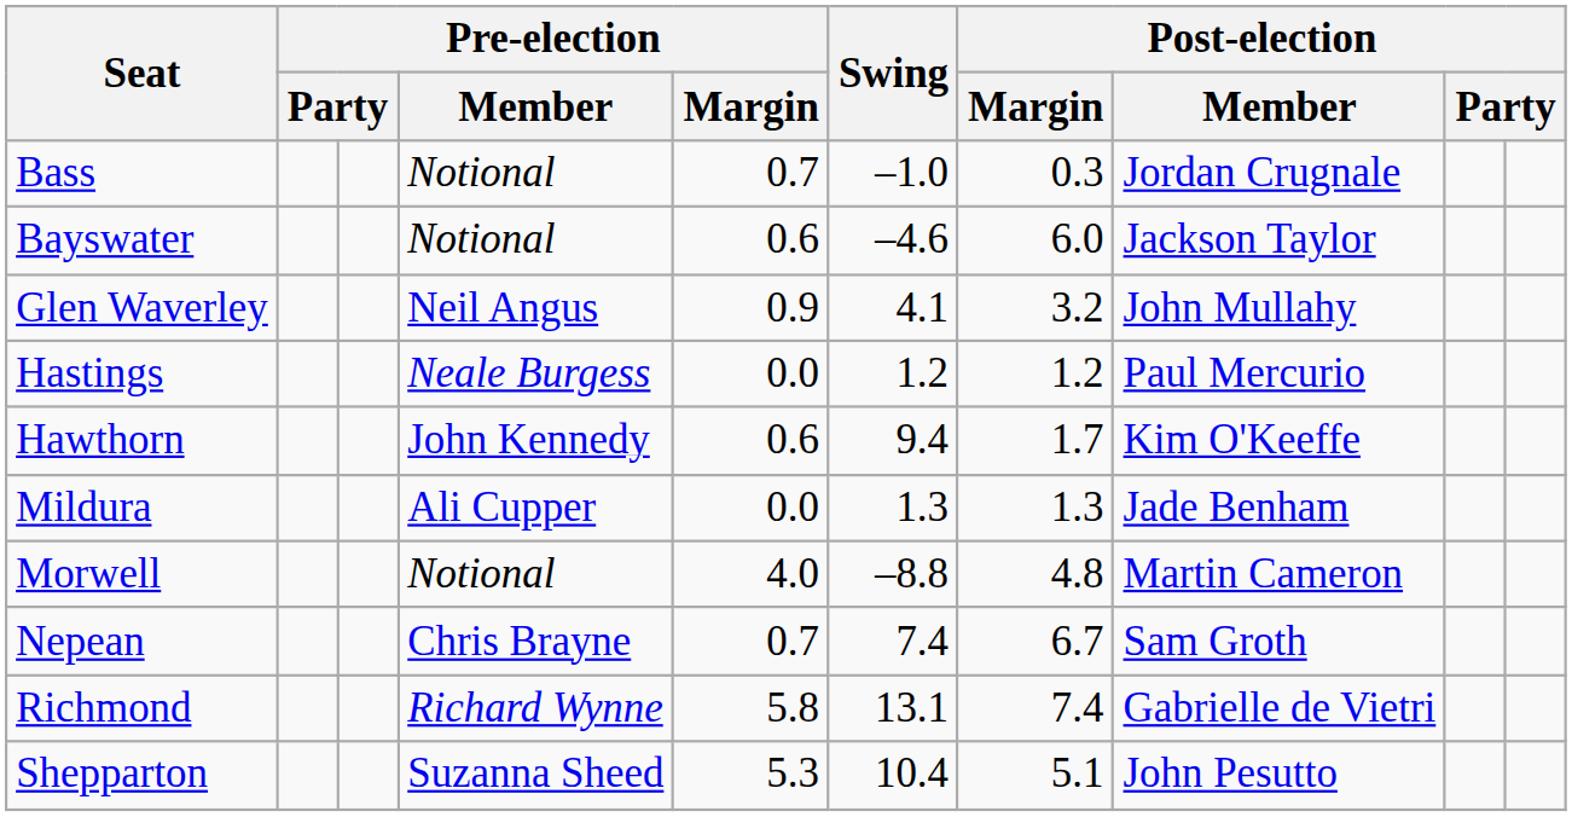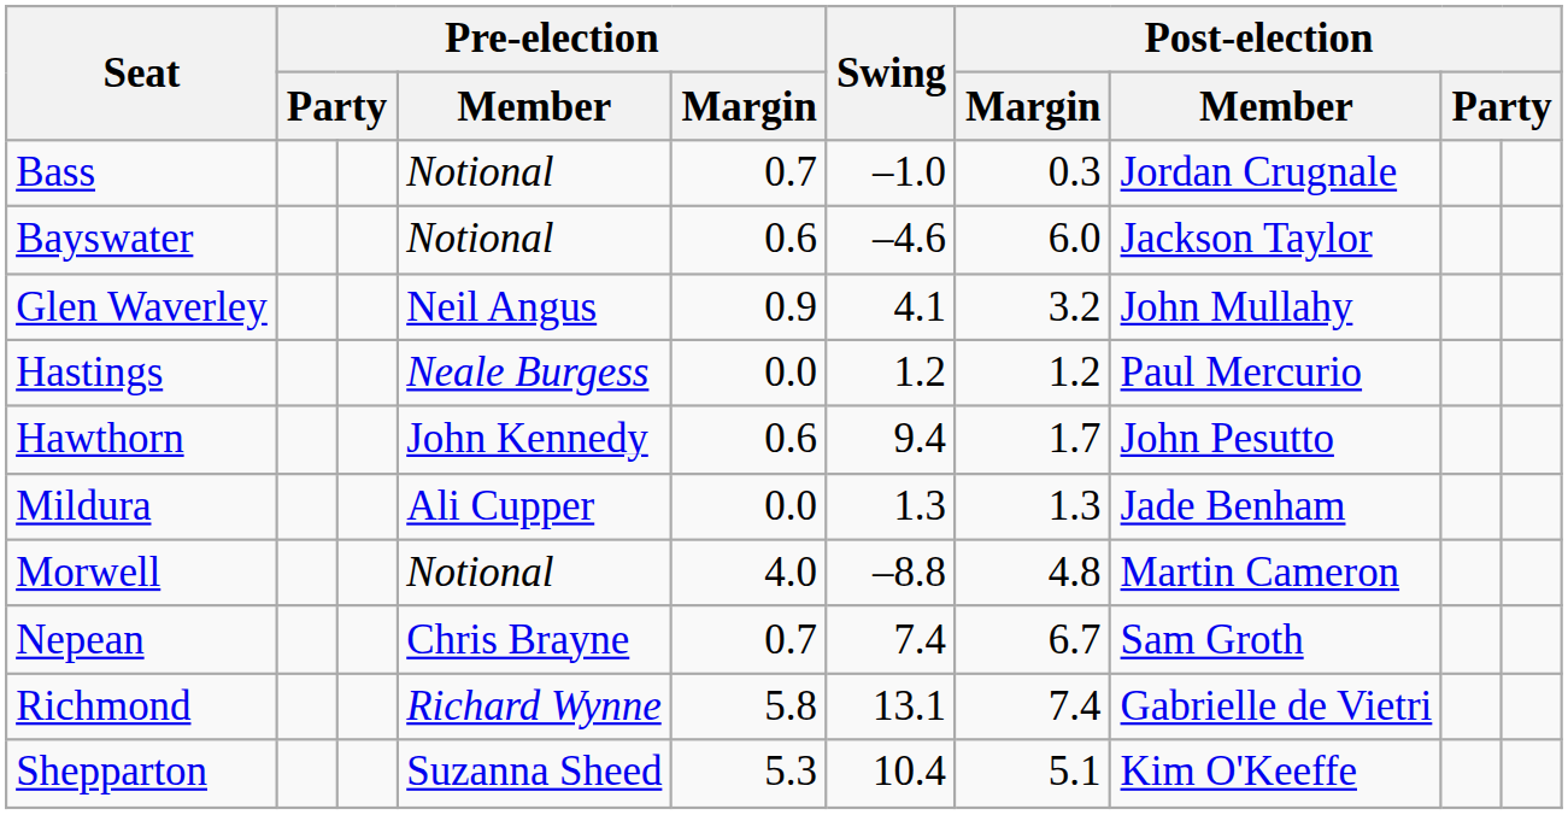Hawthorn | Post-election / Member: Kim O'Keeffe -> John Pesutto
Shepparton | Post-election / Member: John Pesutto -> Kim O'Keeffe
